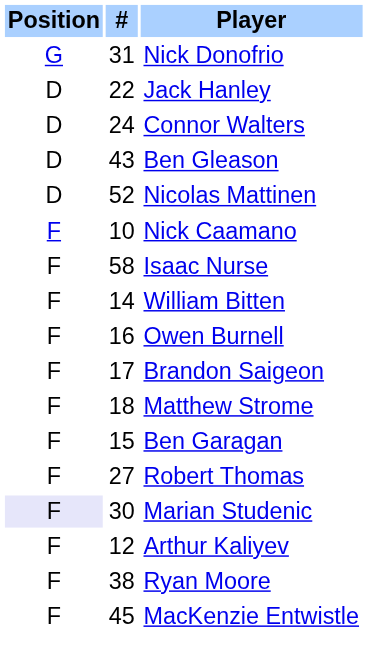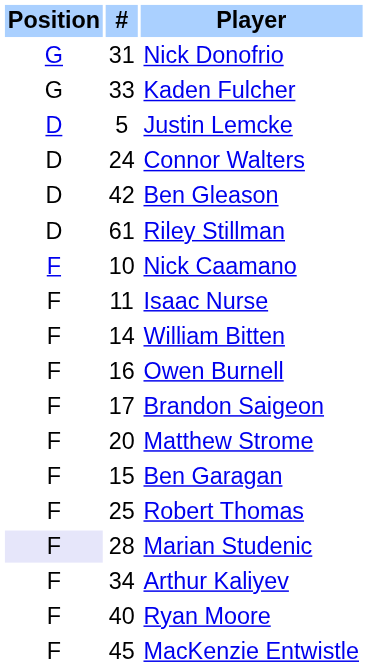+ row: G | 33 | Kaden Fulcher
+ row: D | 5 | Justin Lemcke
- row: D | 22 | Jack Hanley
Ben Gleason | #: 43 -> 42
- row: D | 52 | Nicolas Mattinen
+ row: D | 61 | Riley Stillman
Isaac Nurse | #: 58 -> 11
Matthew Strome | #: 18 -> 20
Robert Thomas | #: 27 -> 25
Marian Studenic | #: 30 -> 28
Arthur Kaliyev | #: 12 -> 34
Ryan Moore | #: 38 -> 40
